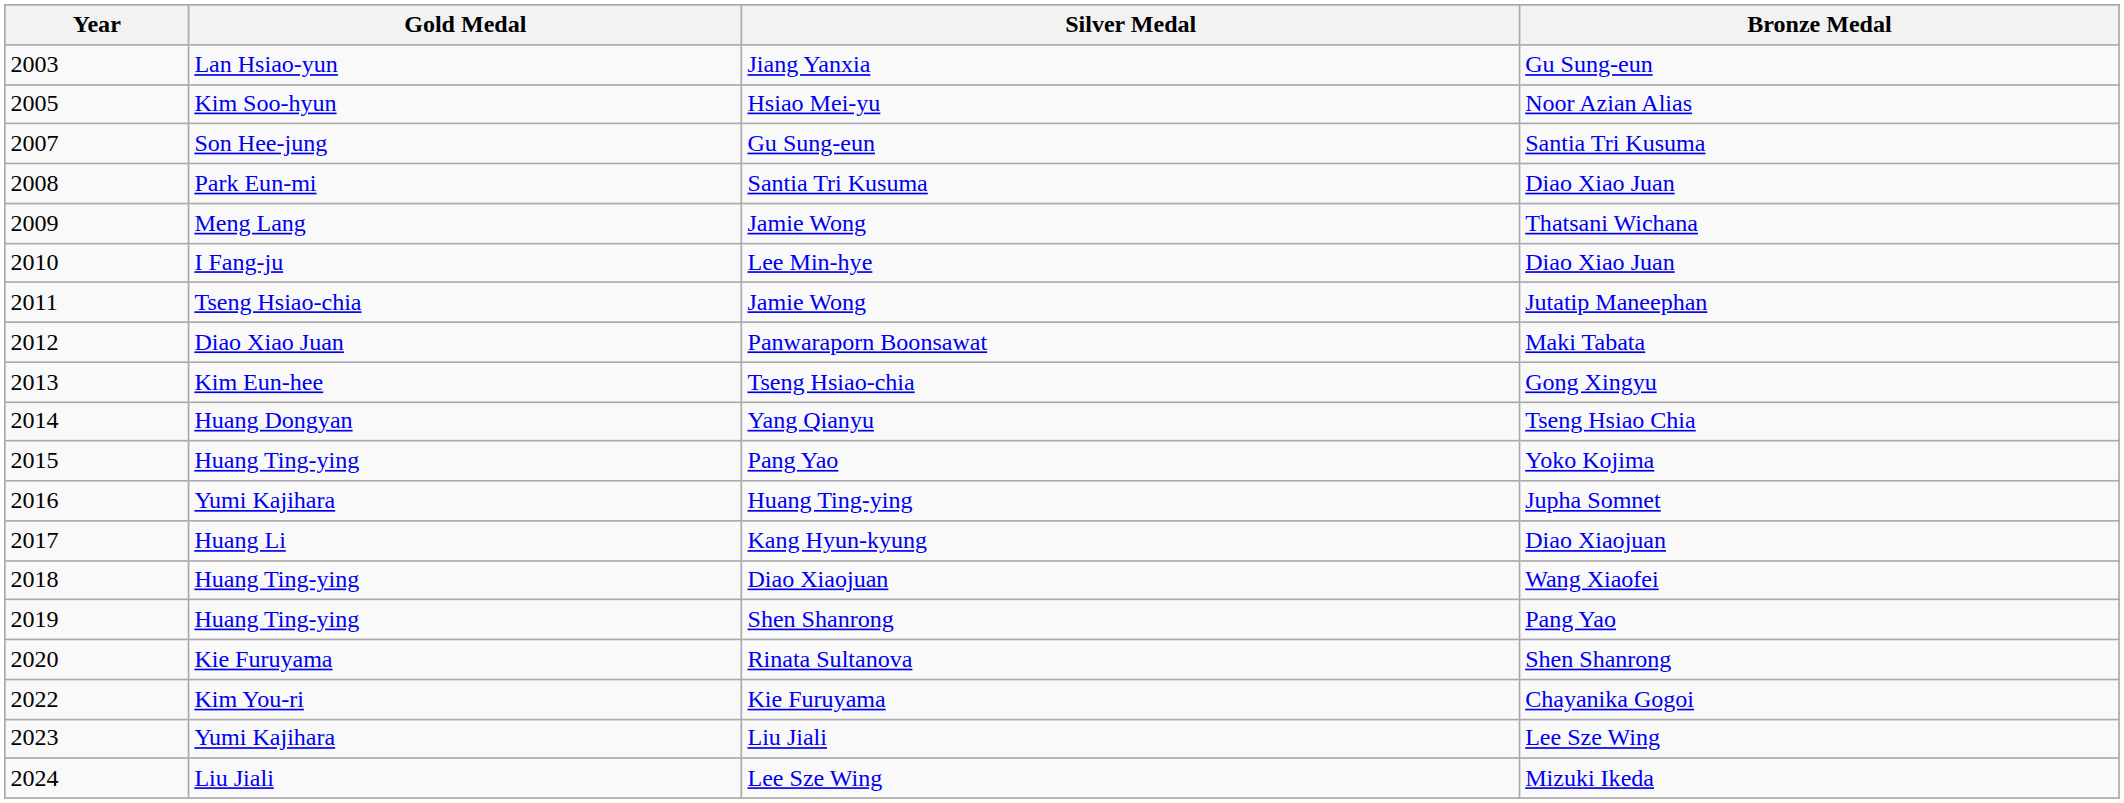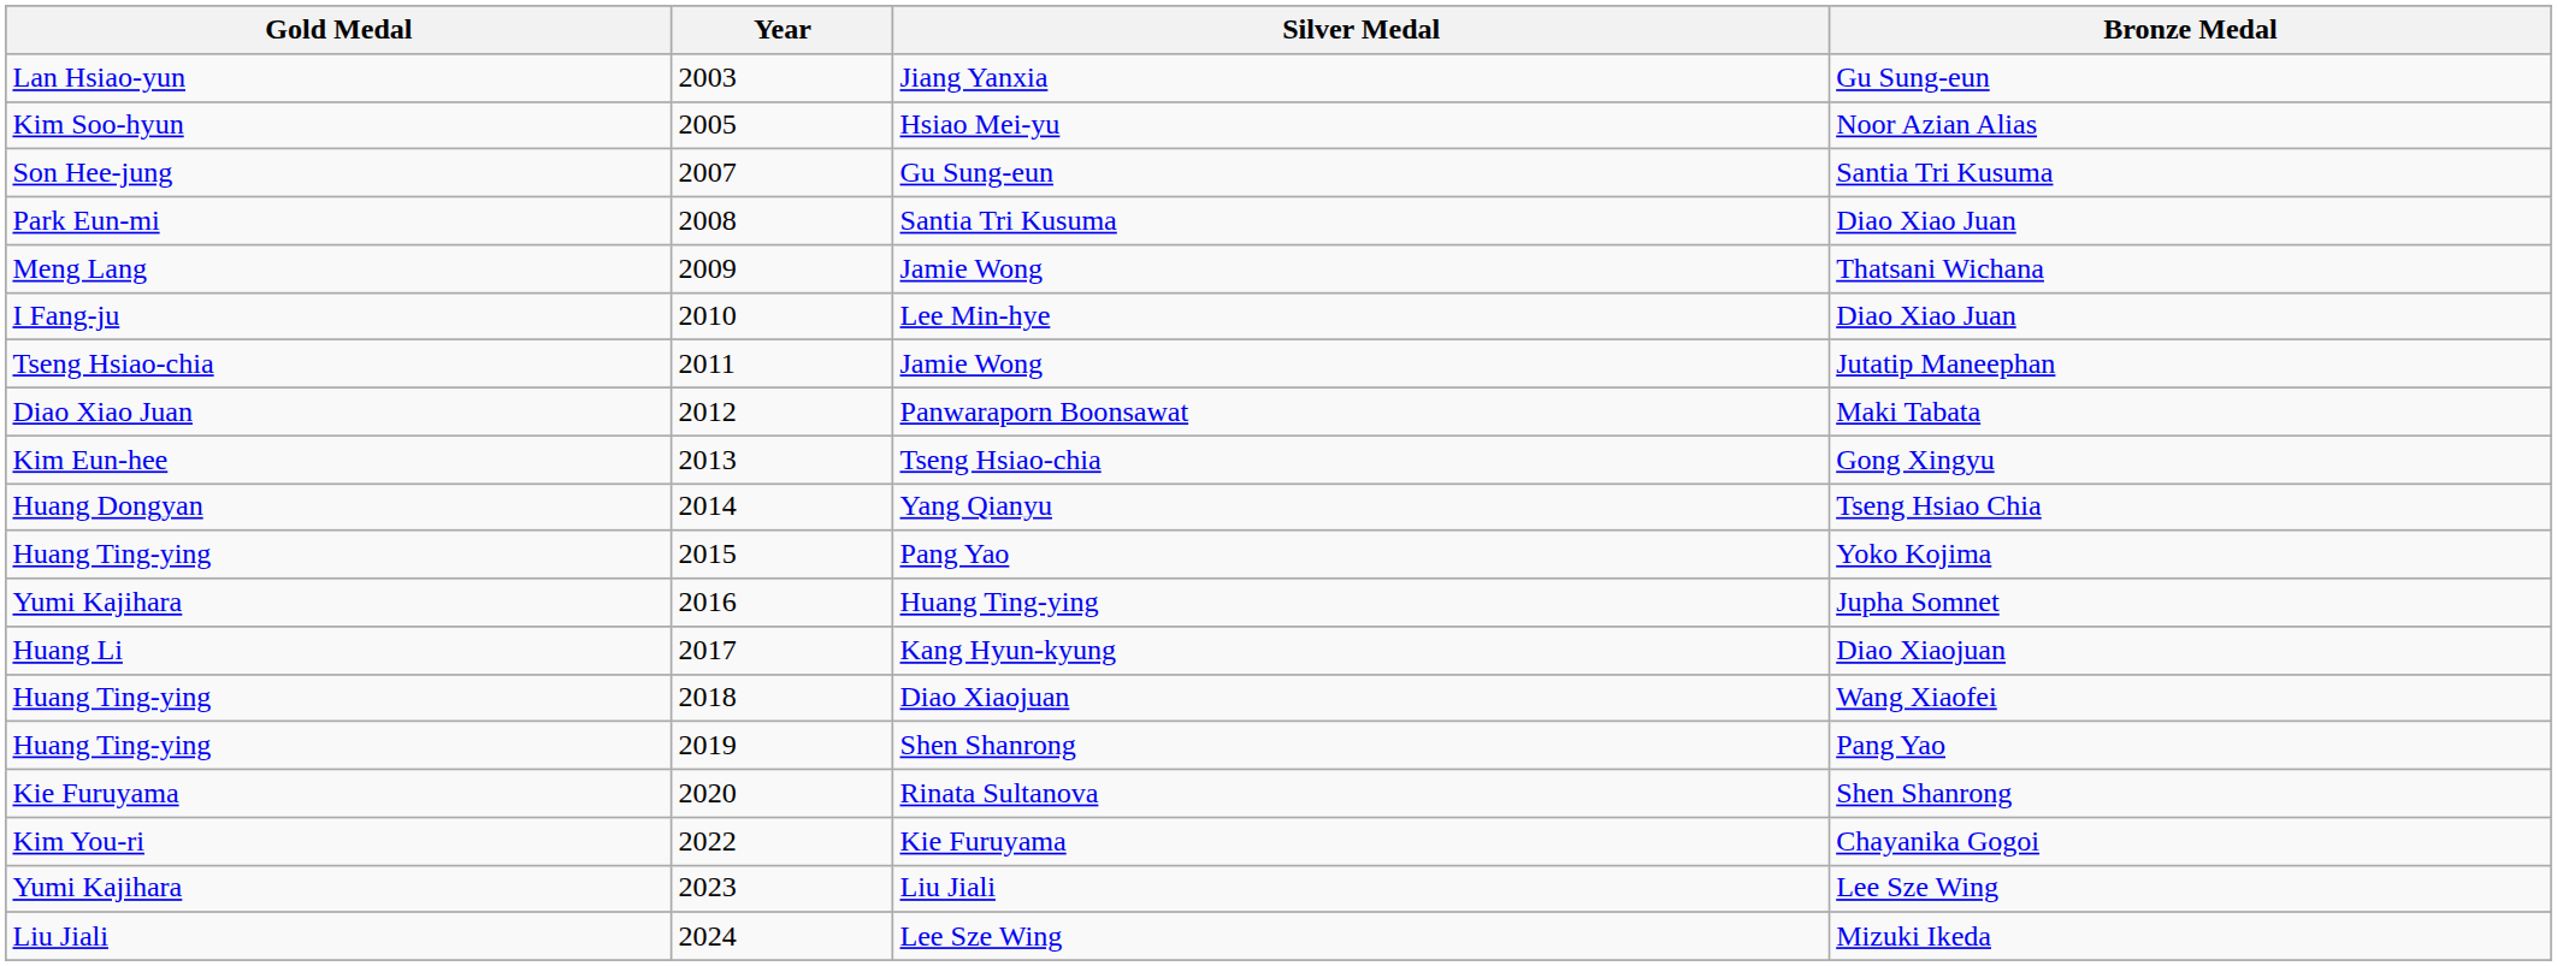columns swapped: Year <-> Gold Medal
